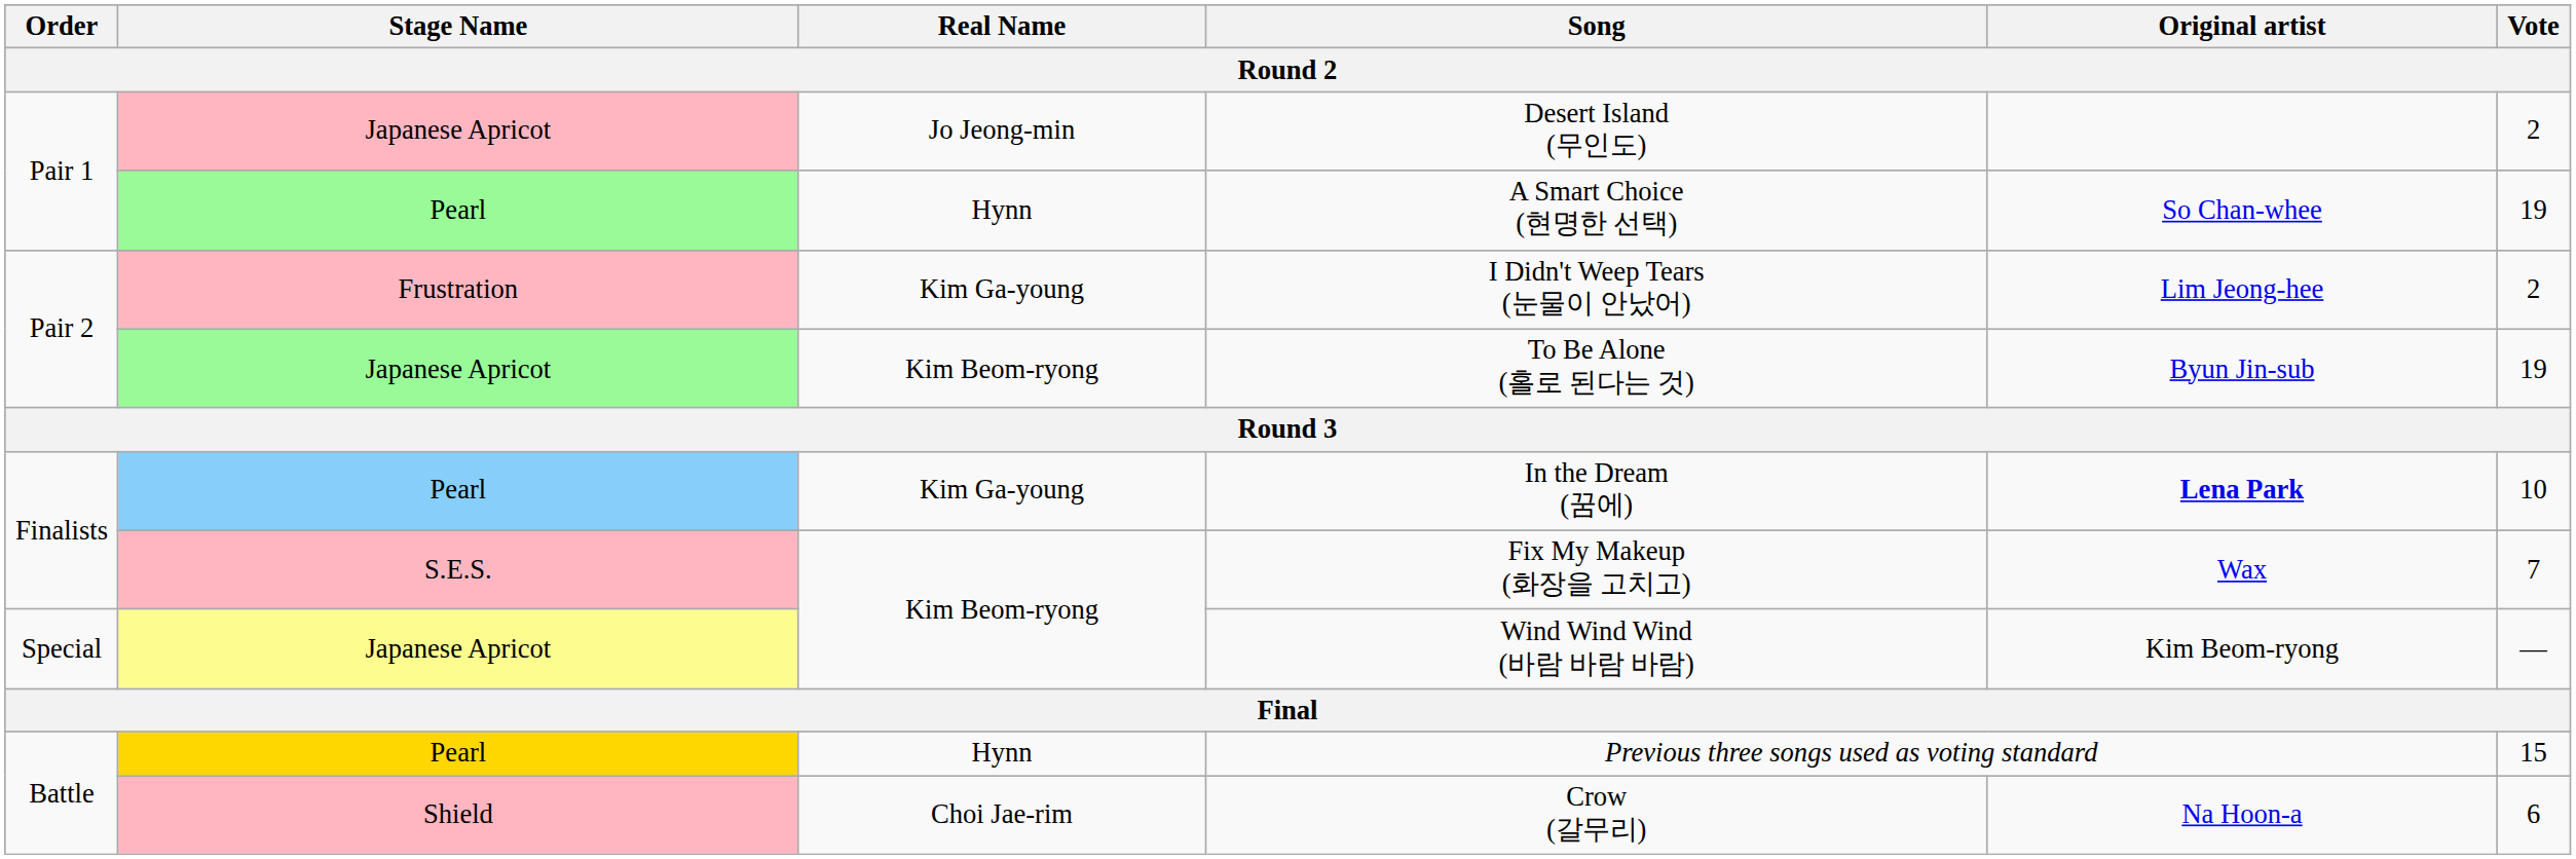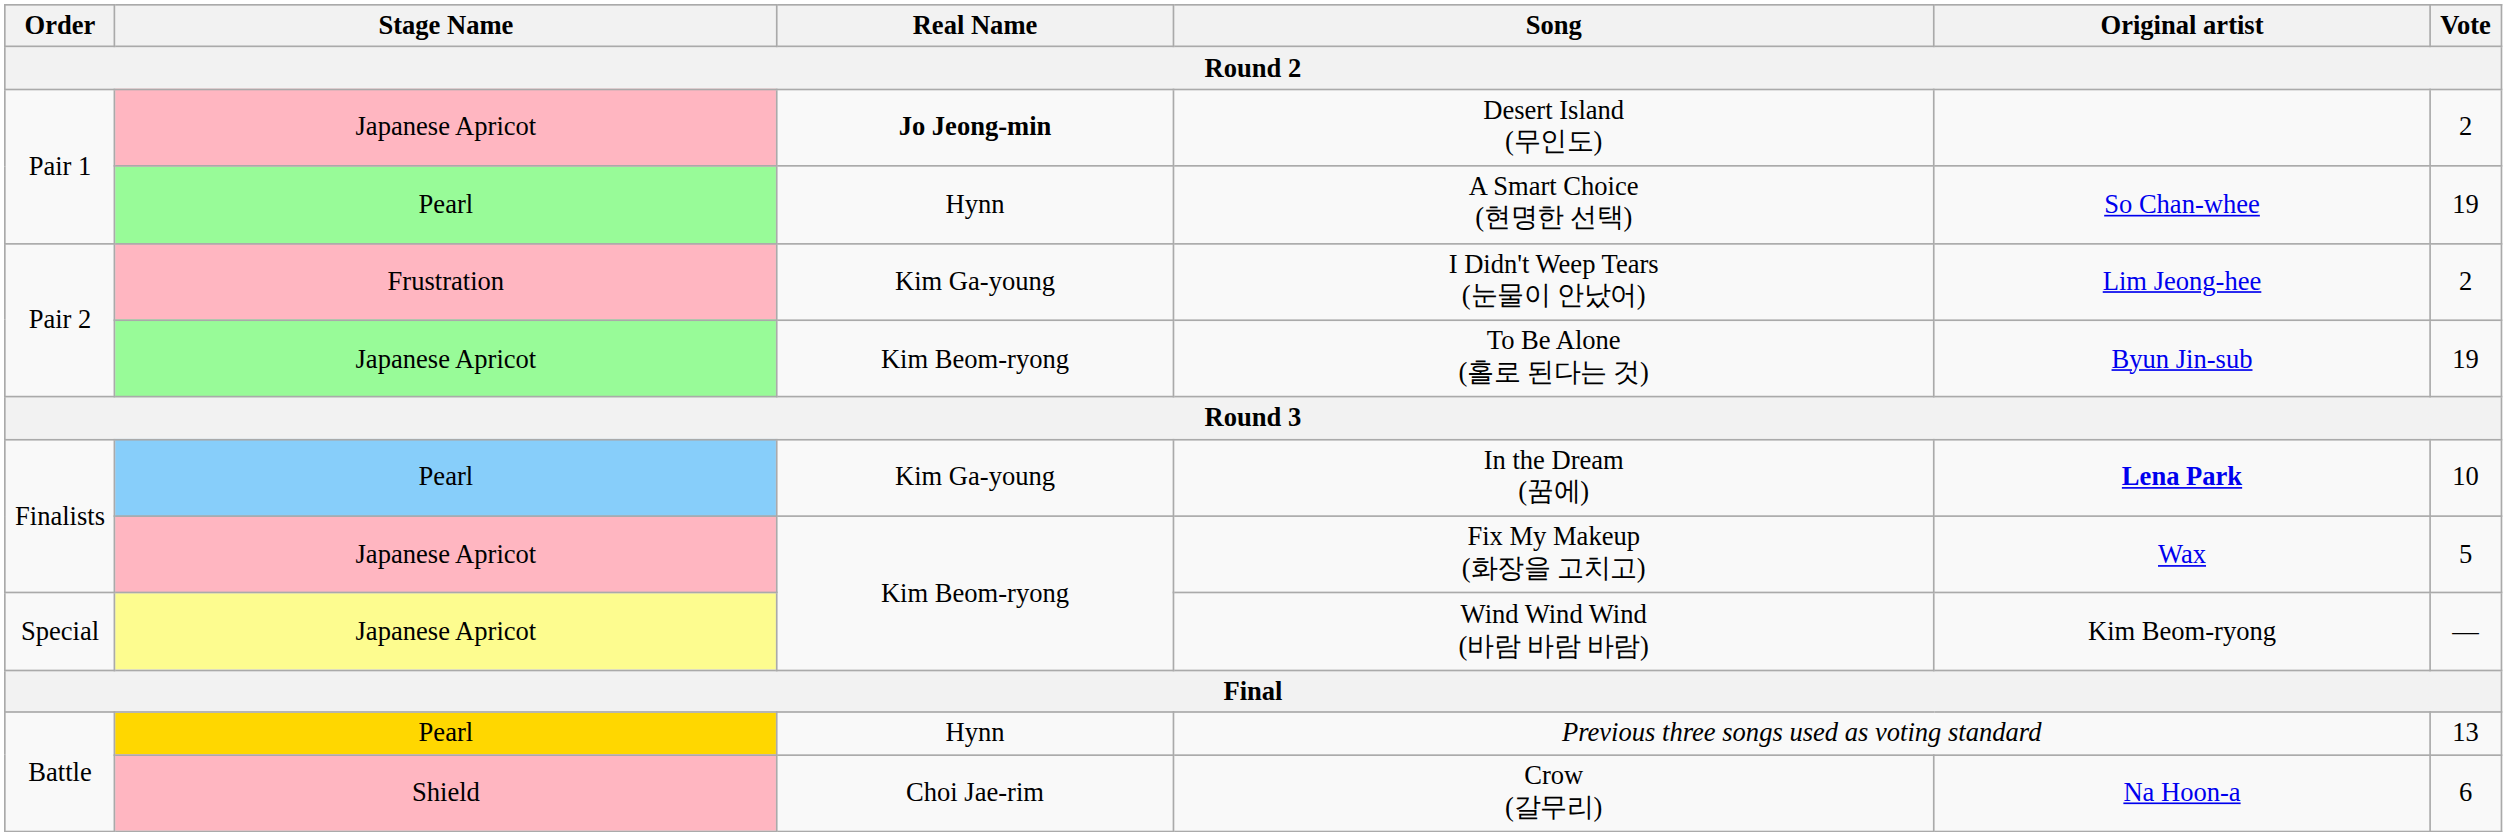Desert Island (무인도) | Real Name: normal -> bold
Fix My Makeup (화장을 고치고) | Stage Name: S.E.S. -> Japanese Apricot
Fix My Makeup (화장을 고치고) | Vote: 7 -> 5
Previous three songs used as voting standard | Vote: 15 -> 13
